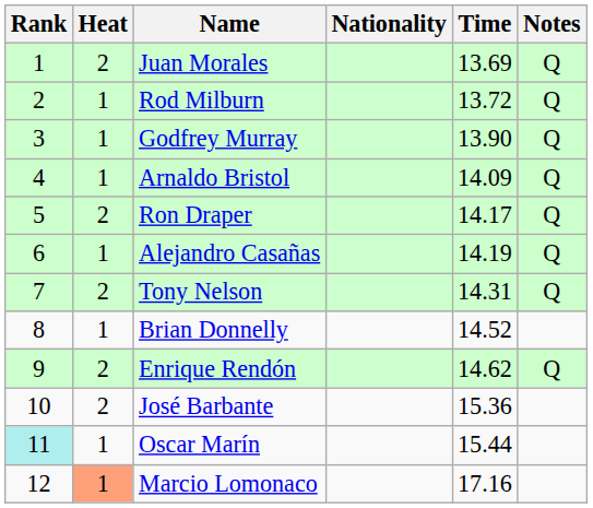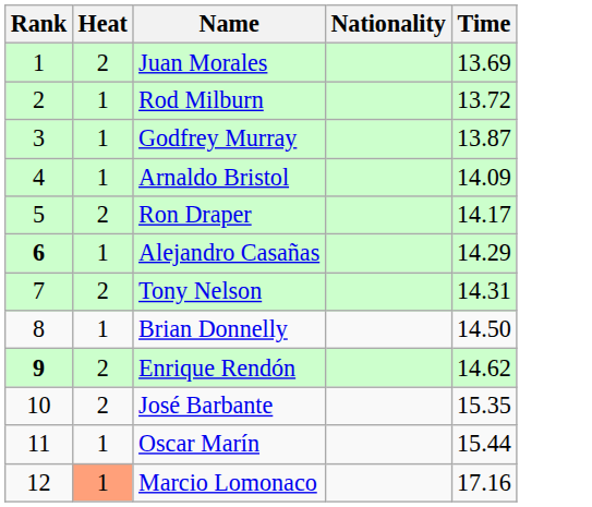- column: Notes | Q | Q | Q | Q | Q | Q | Q | Q
Godfrey Murray | Time: 13.90 -> 13.87
Alejandro Casañas | Rank: normal -> bold
Alejandro Casañas | Time: 14.19 -> 14.29
Brian Donnelly | Time: 14.52 -> 14.50
Enrique Rendón | Rank: normal -> bold
José Barbante | Time: 15.36 -> 15.35
Oscar Marín | Rank: paleturquoise background -> no background
